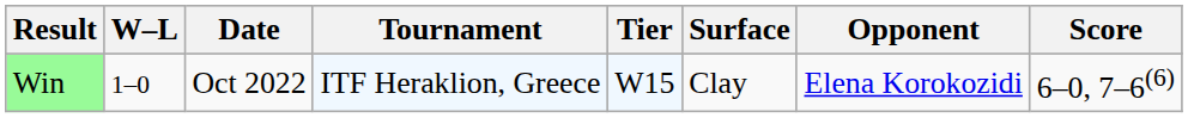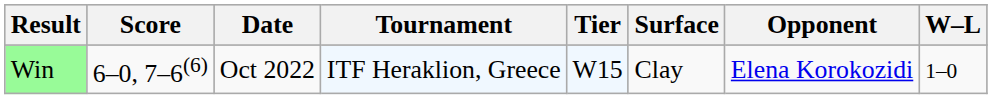columns swapped: W–L <-> Score
